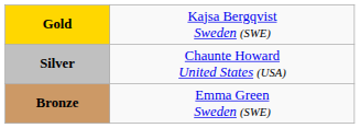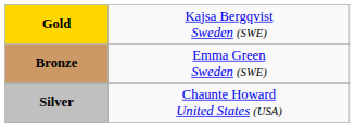rows swapped: Silver <-> Bronze
